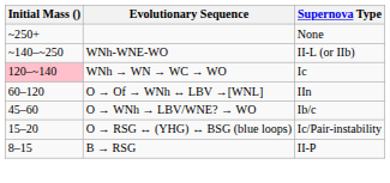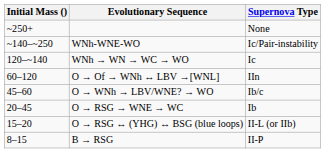WNh-WNE-WO | Supernova Type: II-L (or IIb) -> Ic/Pair-instability
WNh → WN → WC → WO | Initial Mass (): pink background -> no background
+ row: 20–45 | O → RSG → WNE → WC | Ib
O → RSG ↔ (YHG) ↔ BSG (blue loops) | Supernova Type: Ic/Pair-instability -> II-L (or IIb)
